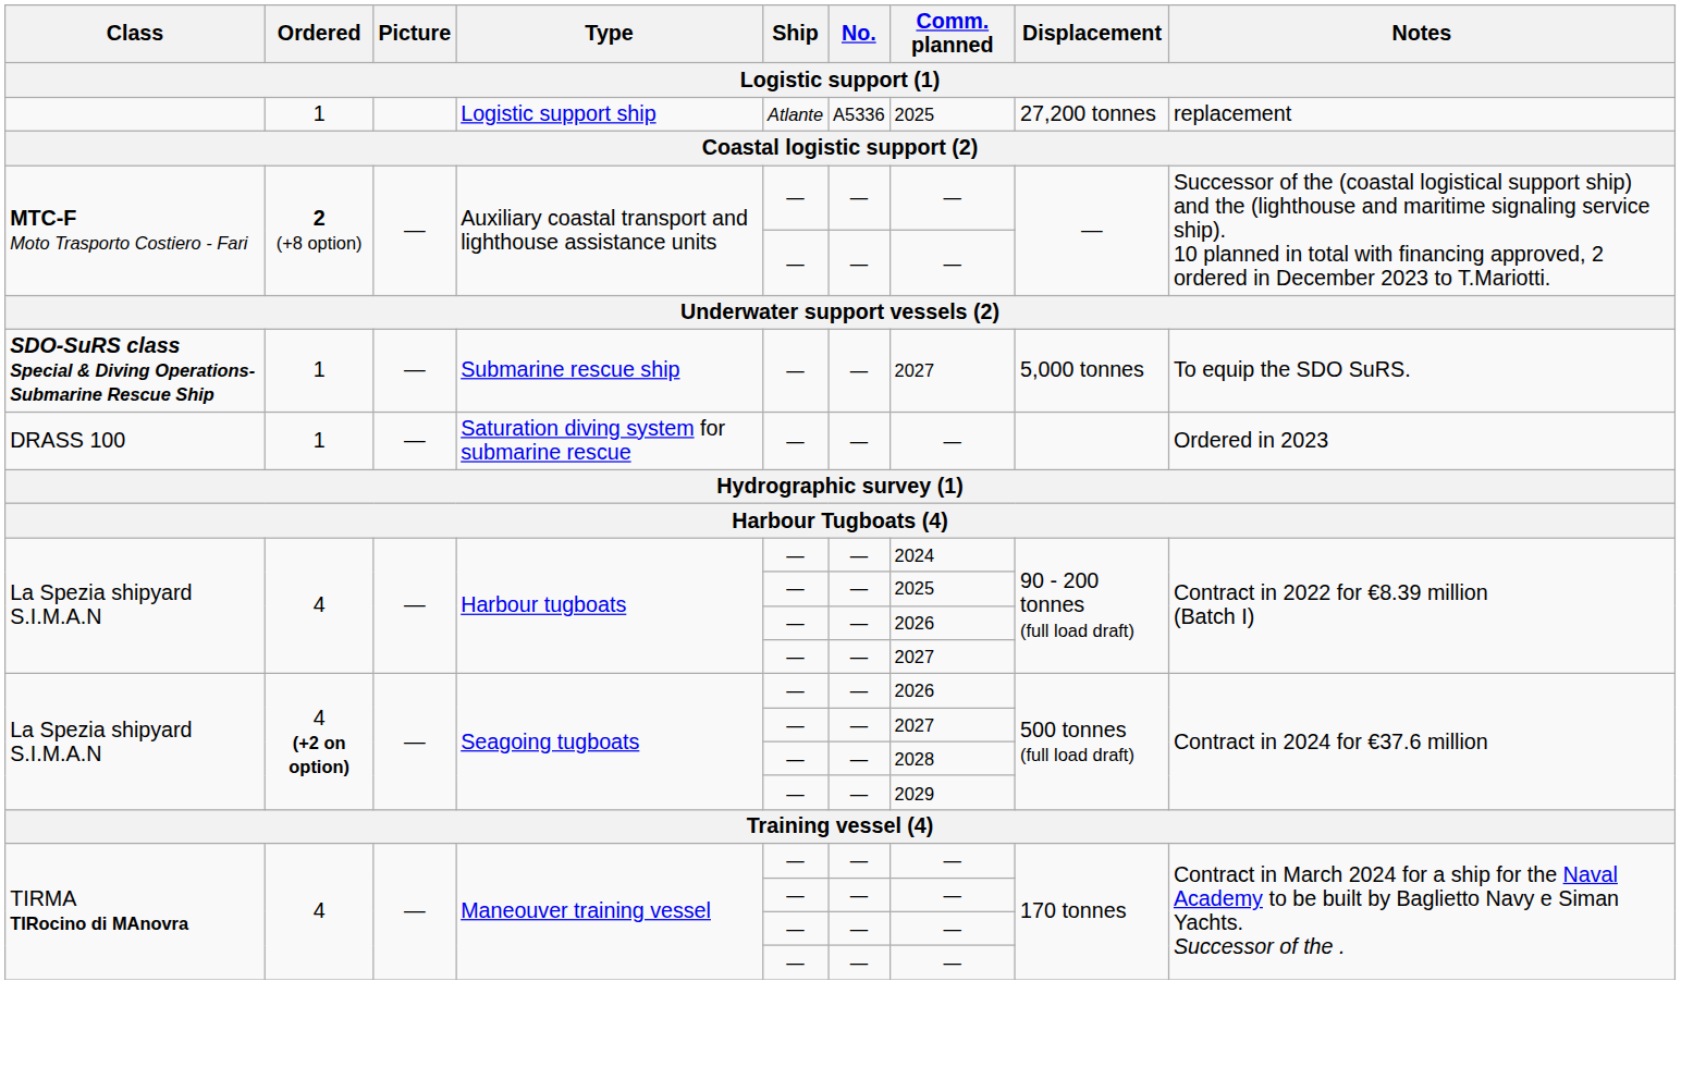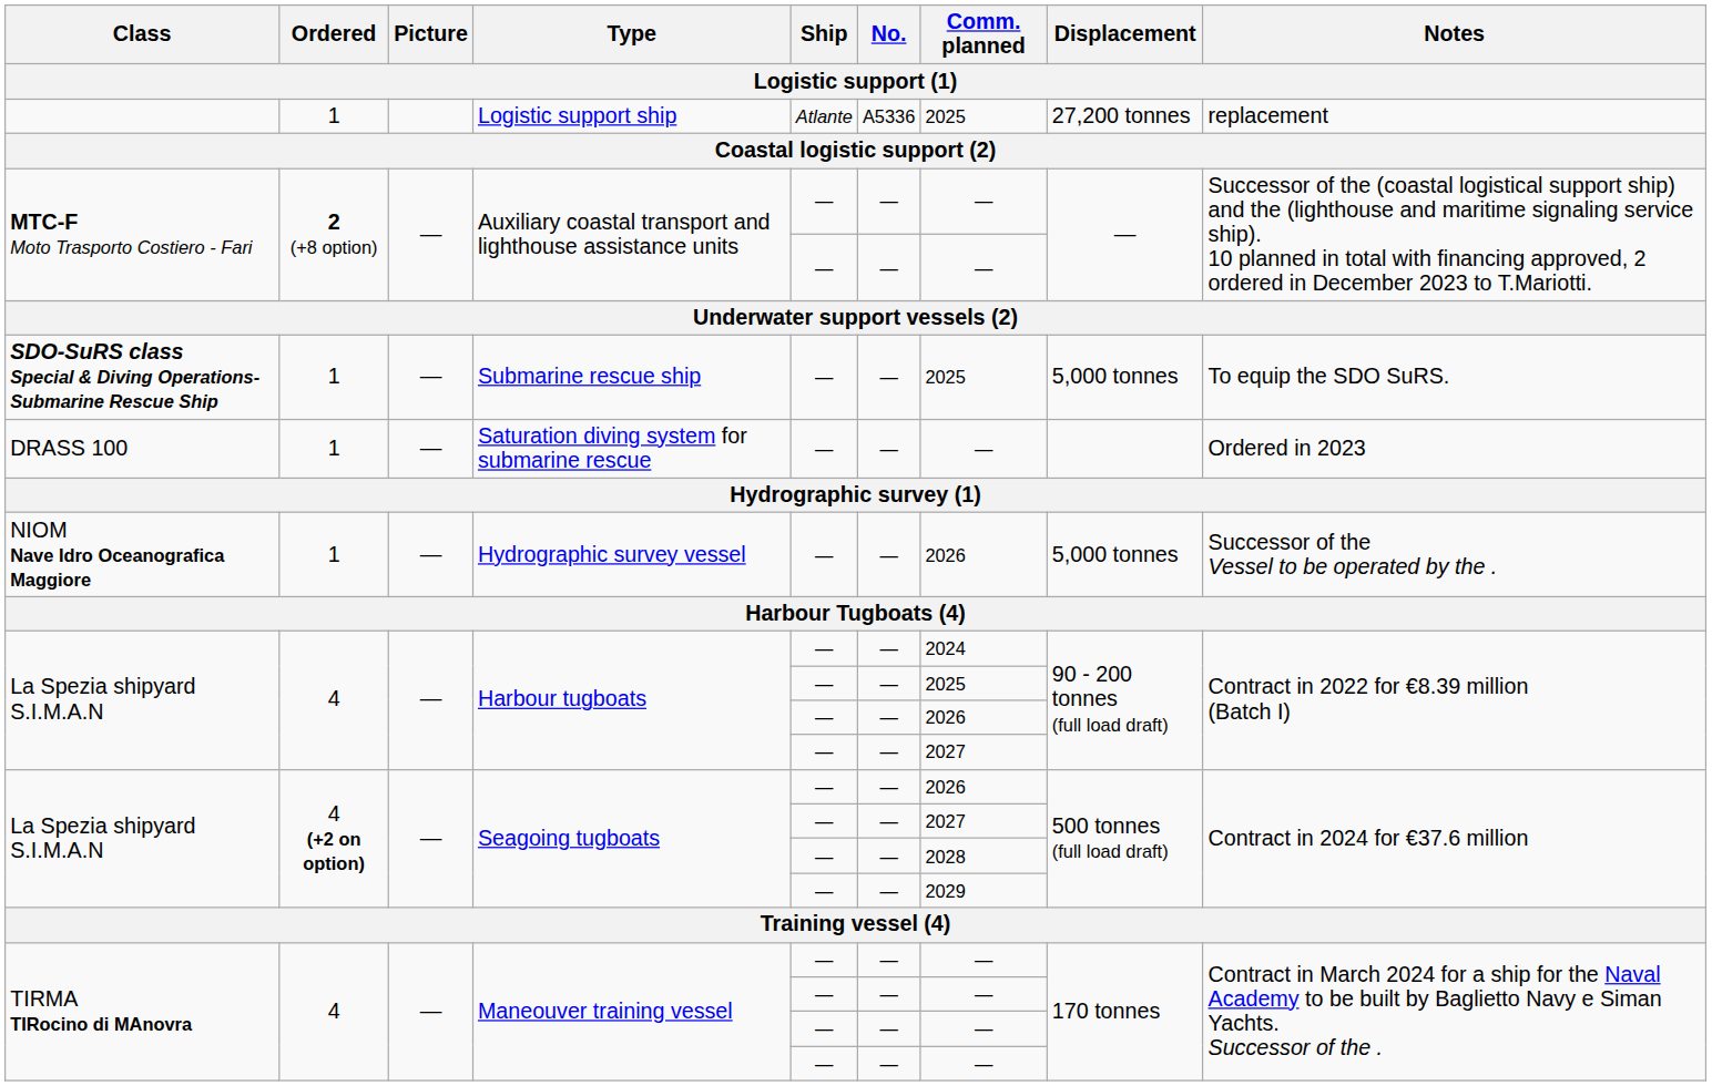Submarine rescue ship | Comm. planned: 2027 -> 2025
+ row: NIOM Nave Idro Oceanografica Maggiore | 1 | — | Hydrographic survey vessel | — | — | 2026 | 5,000 tonnes | Successor of the Vessel to be operated by the .
